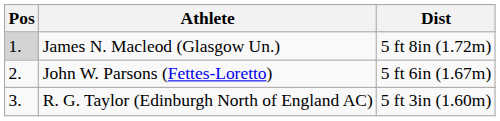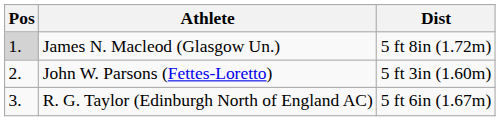John W. Parsons (Fettes-Loretto) | Dist: 5 ft 6in (1.67m) -> 5 ft 3in (1.60m)
R. G. Taylor (Edinburgh North of England AC) | Dist: 5 ft 3in (1.60m) -> 5 ft 6in (1.67m)
